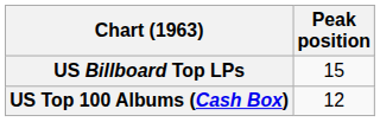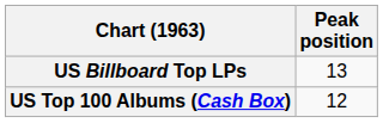US Billboard Top LPs | Peak position: 15 -> 13
